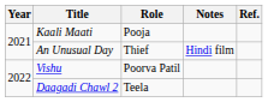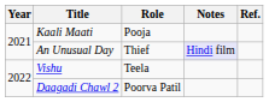An Unusual Day | Notes: no background -> lavender background
Vishu | Role: Poorva Patil -> Teela
Daagadi Chawl 2 | Role: Teela -> Poorva Patil
